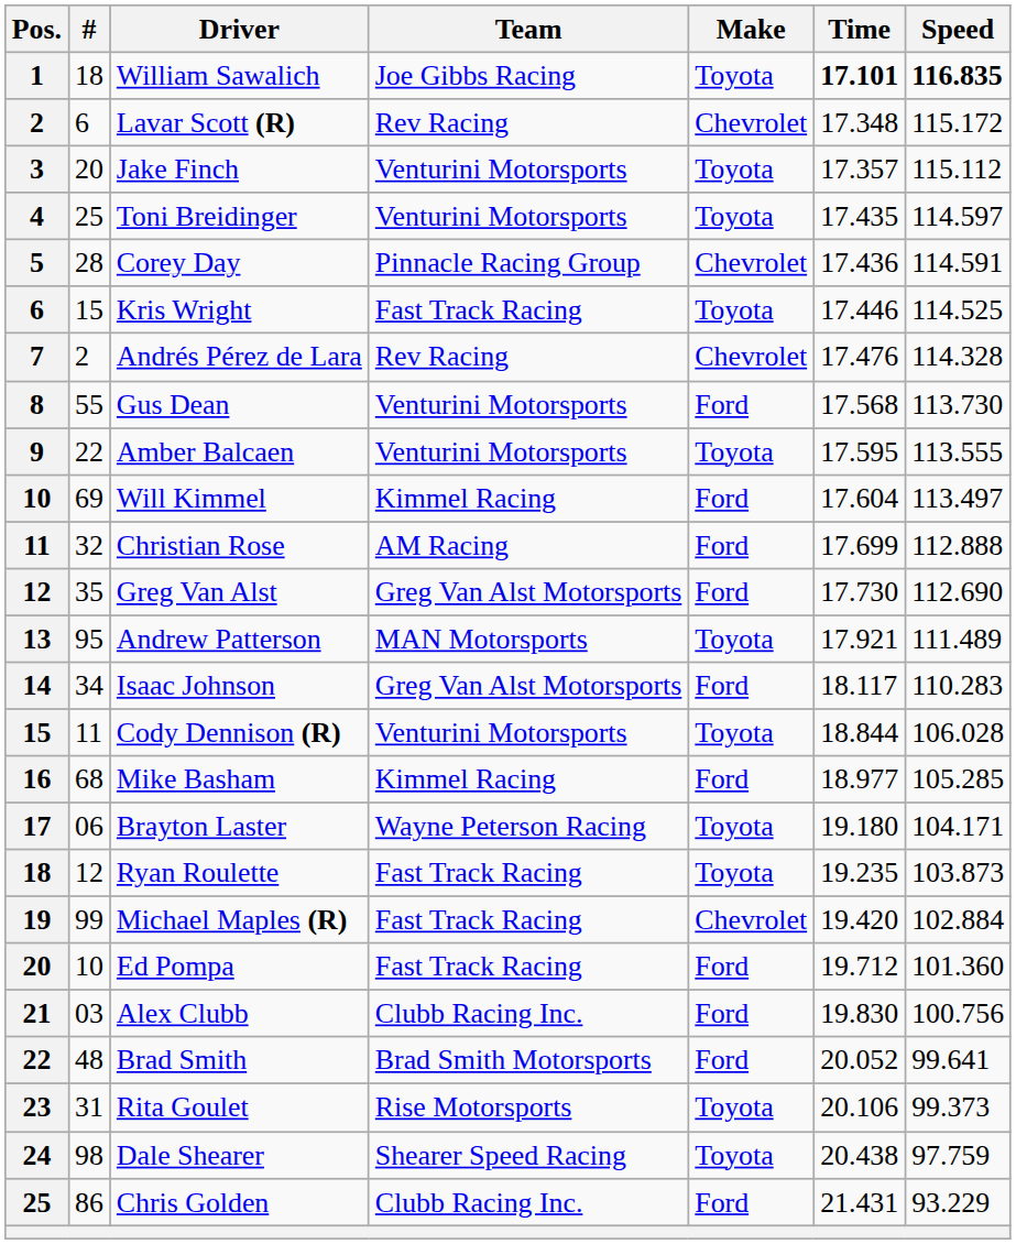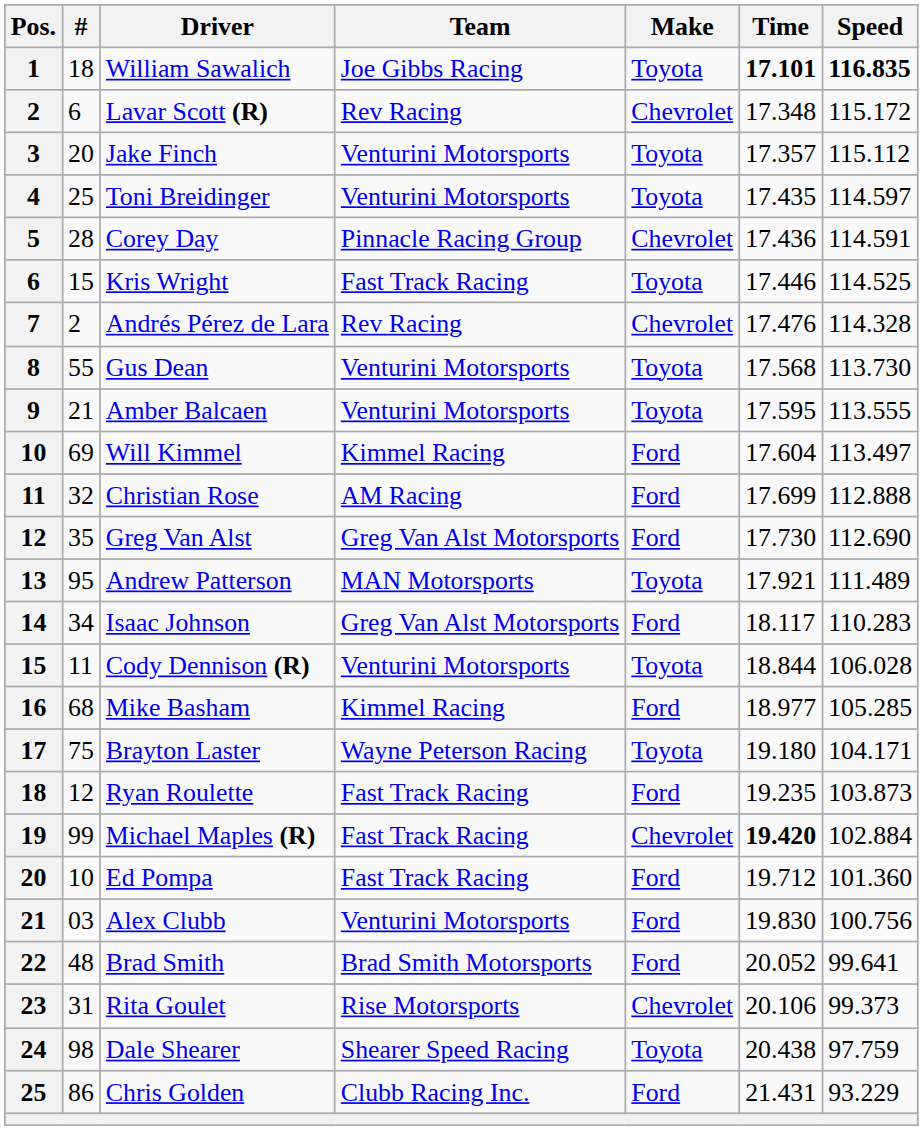Gus Dean | Make: Ford -> Toyota
Amber Balcaen | #: 22 -> 21
Brayton Laster | #: 06 -> 75
Ryan Roulette | Make: Toyota -> Ford
Michael Maples (R) | Time: normal -> bold
Alex Clubb | Team: Clubb Racing Inc. -> Venturini Motorsports
Rita Goulet | Make: Toyota -> Chevrolet
